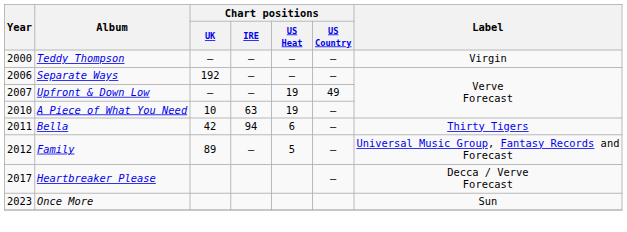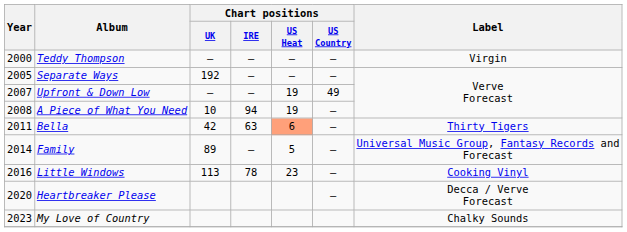Separate Ways | Year: 2006 -> 2005
A Piece of What You Need | Year: 2010 -> 2008
A Piece of What You Need | Chart positions / IRE: 63 -> 94
Bella | Chart positions / IRE: 94 -> 63
Bella | Chart positions / US Heat: no background -> lightsalmon background
Family | Year: 2012 -> 2014
+ row: 2016 | Little Windows | 113 | 78 | 23 | — | Cooking Vinyl
Heartbreaker Please | Year: 2017 -> 2020
+ row: 2023 | My Love of Country | Chalky Sounds
- row: 2023 | Once More | Sun
